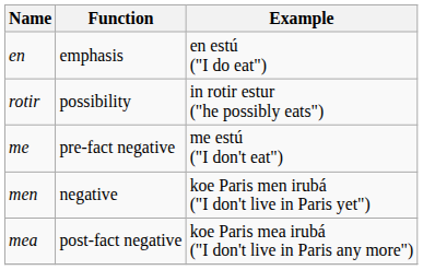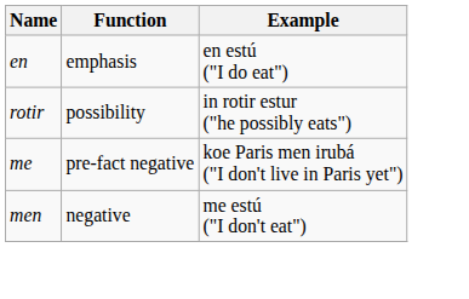me | Example: me estú ("I don't eat") -> koe Paris men irubá ("I don't live in Paris yet")
men | Example: koe Paris men irubá ("I don't live in Paris yet") -> me estú ("I don't eat")
- row: mea | post-fact negative | koe Paris mea irubá ("I don't live in Paris any more")
